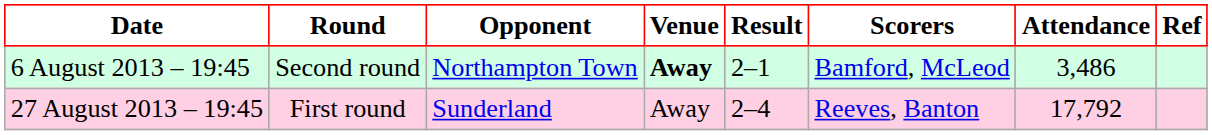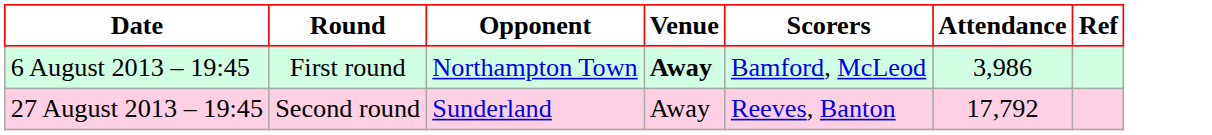- column: Result | 2–1 | 2–4
6 August 2013 – 19:45 | Round: Second round -> First round
6 August 2013 – 19:45 | Attendance: 3,486 -> 3,986
27 August 2013 – 19:45 | Round: First round -> Second round
